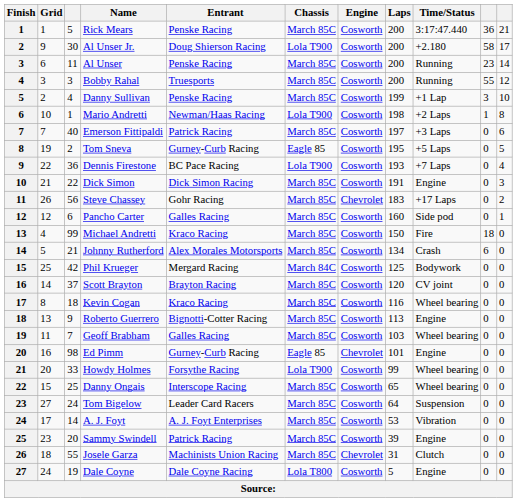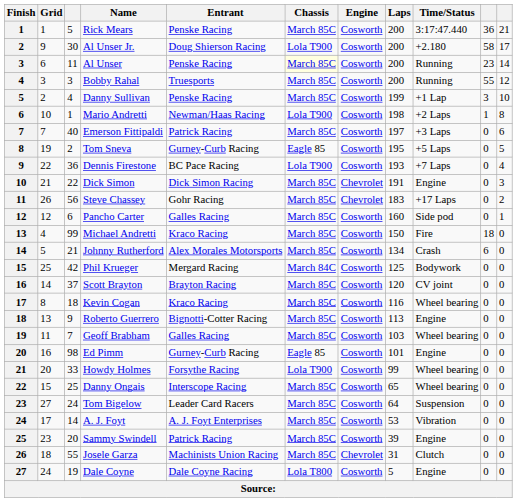Al Unser | Chassis: no background -> lightyellow background
Dick Simon | Engine: Cosworth -> Chevrolet
Ed Pimm | Engine: Chevrolet -> Cosworth
